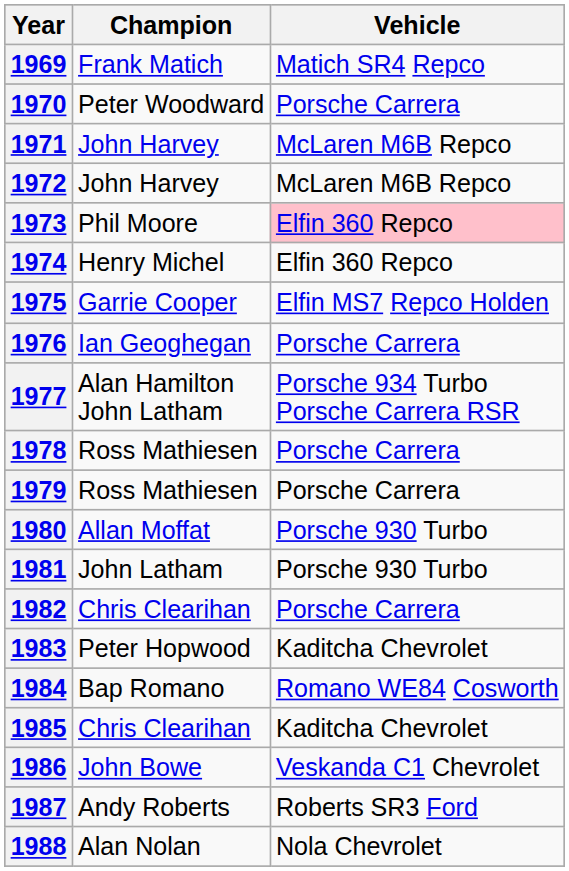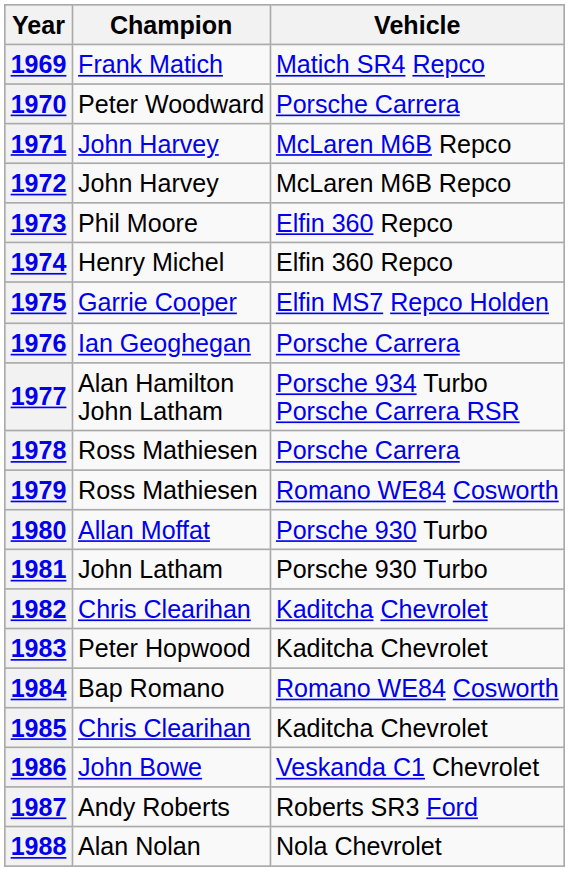1973 | Vehicle: pink background -> no background
1979 | Vehicle: Porsche Carrera -> Romano WE84 Cosworth
1982 | Vehicle: Porsche Carrera -> Kaditcha Chevrolet
